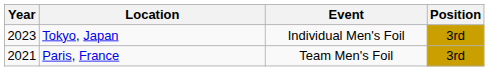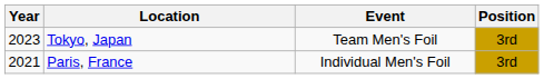Tokyo, Japan | Event: Individual Men's Foil -> Team Men's Foil
Paris, France | Event: Team Men's Foil -> Individual Men's Foil
